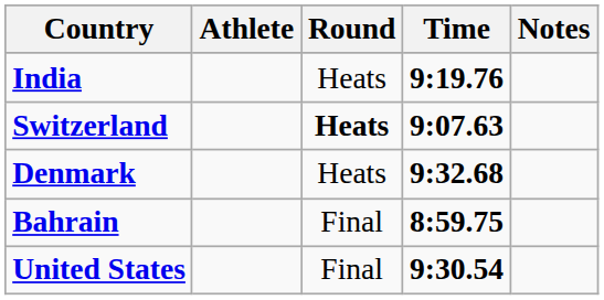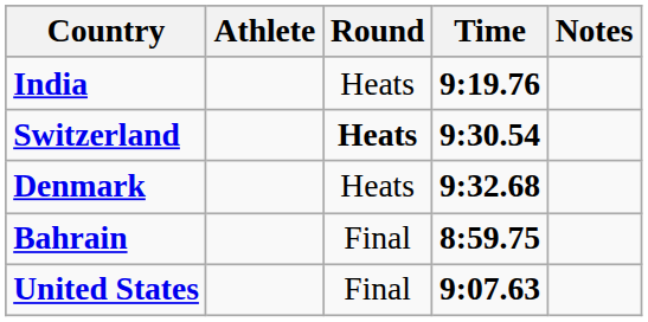Switzerland | Time: 9:07.63 -> 9:30.54
United States | Time: 9:30.54 -> 9:07.63
